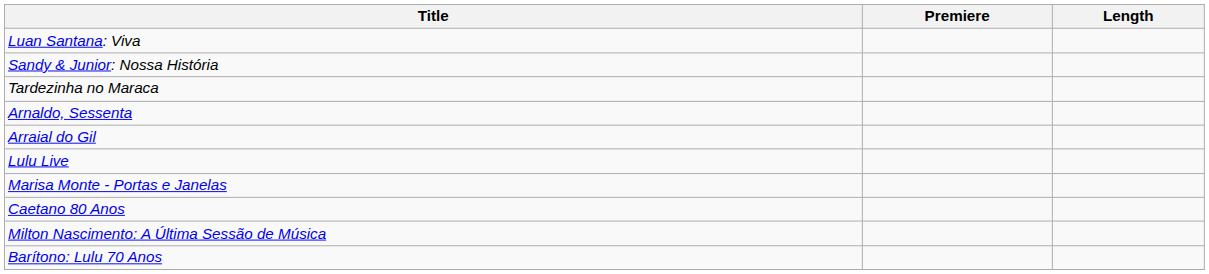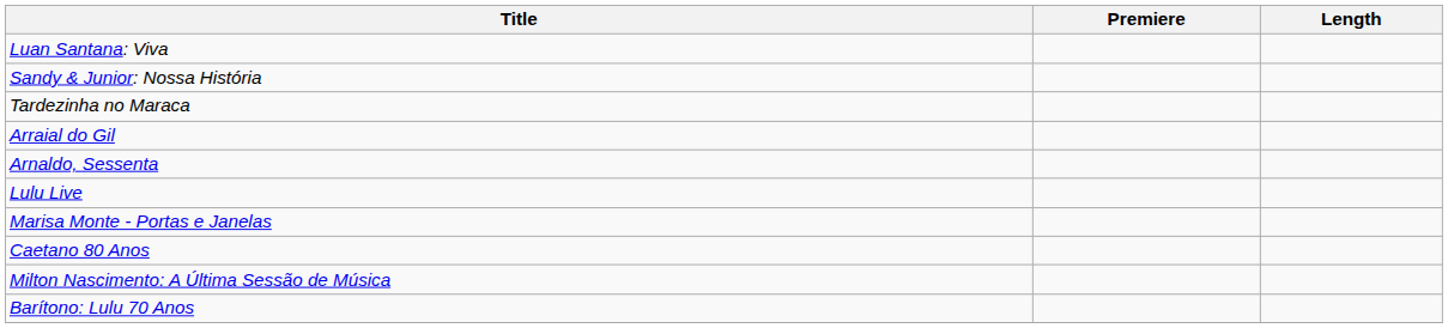rows swapped: Arnaldo, Sessenta <-> Arraial do Gil
